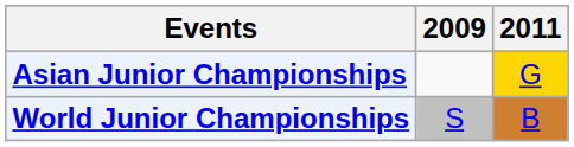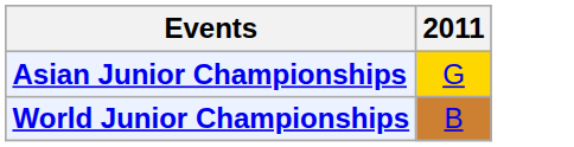- column: 2009 | S
